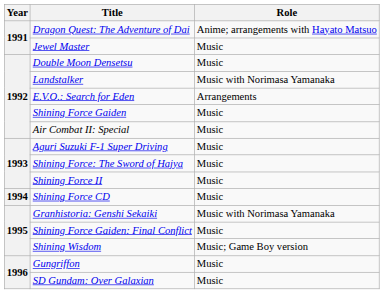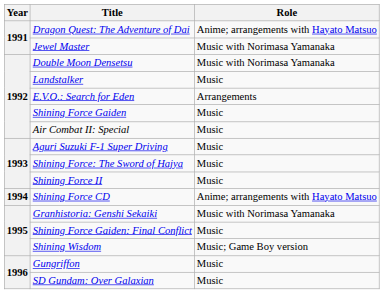Jewel Master | Role: Music -> Music with Norimasa Yamanaka
Double Moon Densetsu | Role: Music -> Music with Norimasa Yamanaka
Landstalker | Role: Music with Norimasa Yamanaka -> Music
Shining Force CD | Role: Music -> Anime; arrangements with Hayato Matsuo
